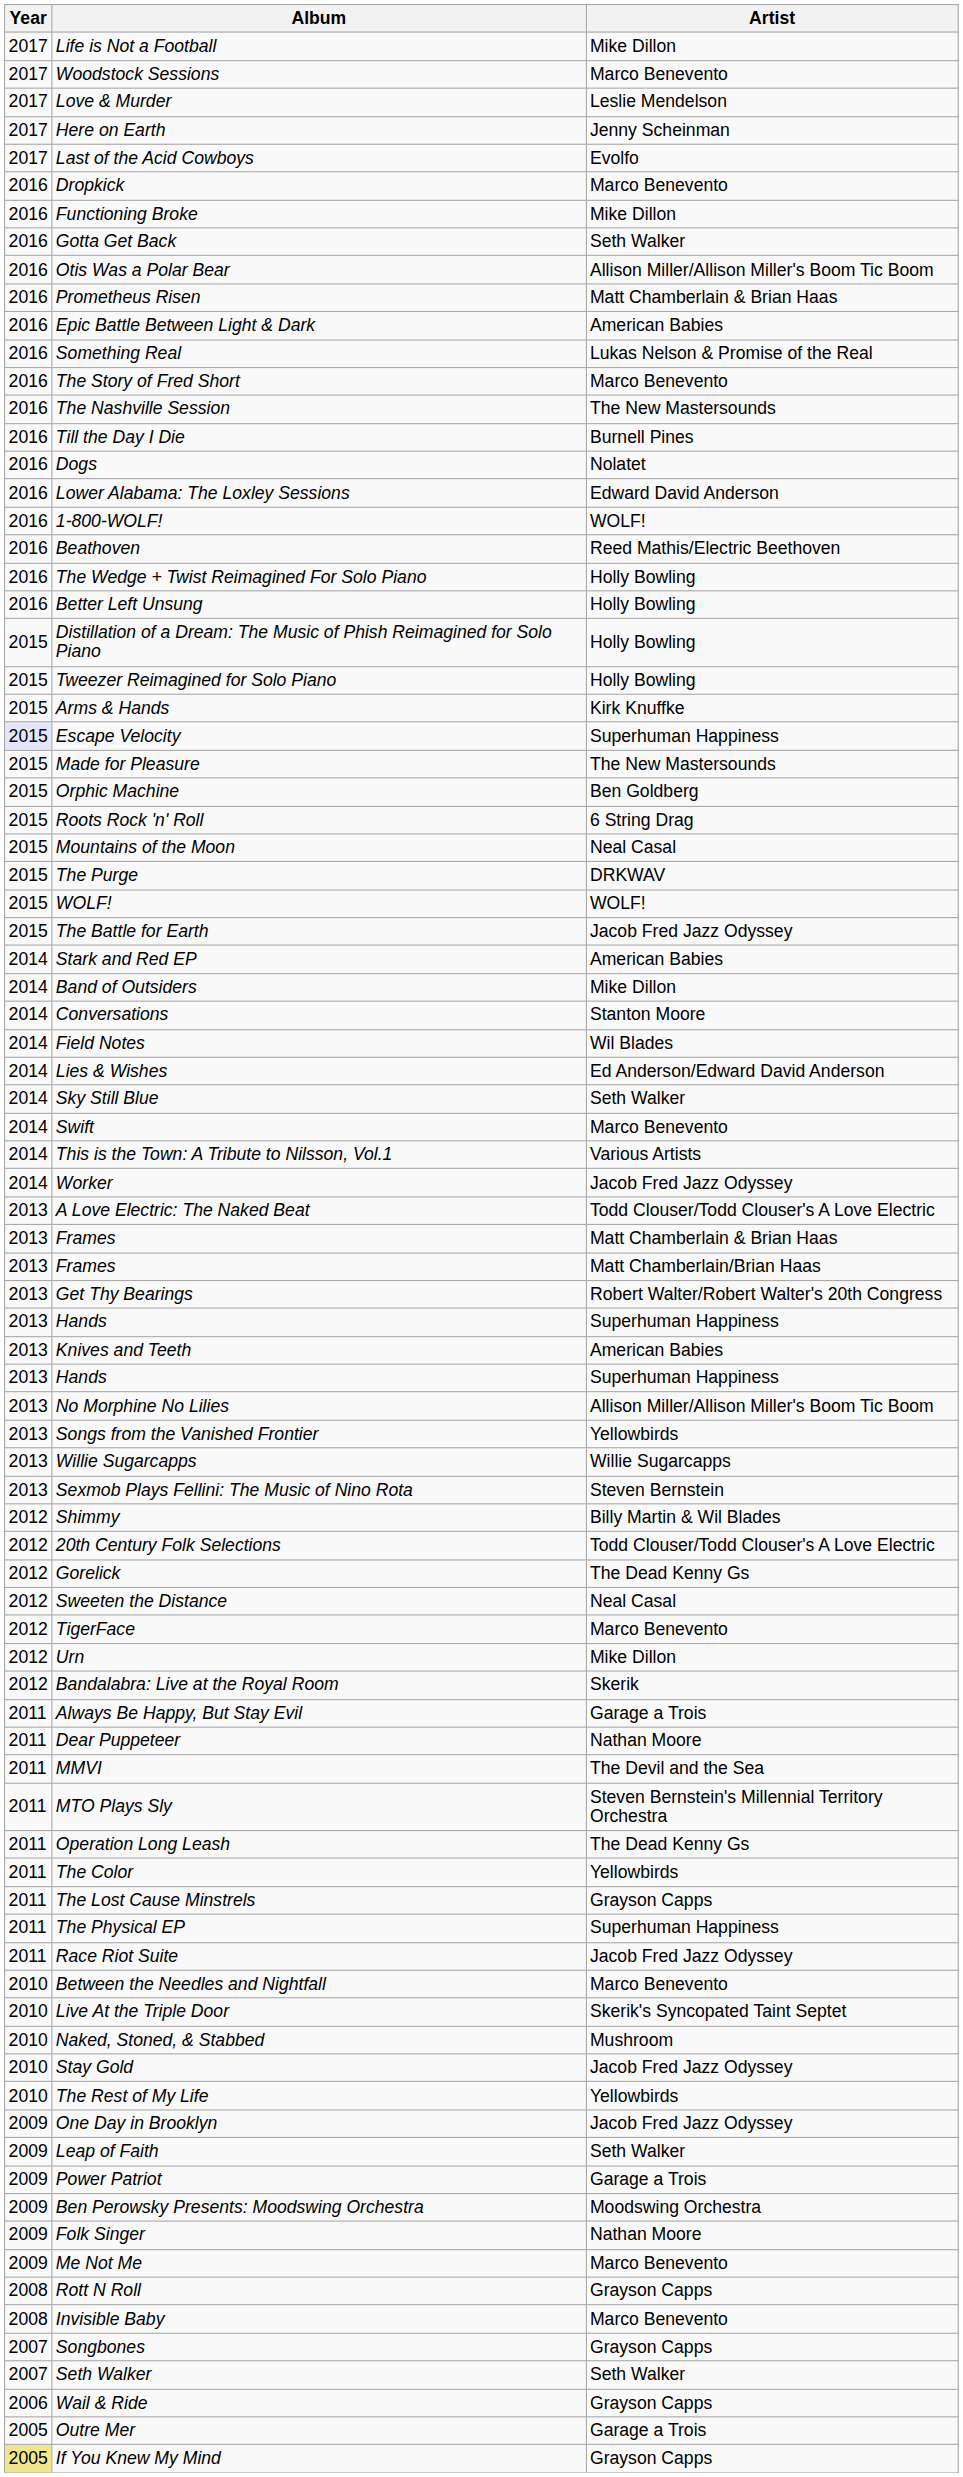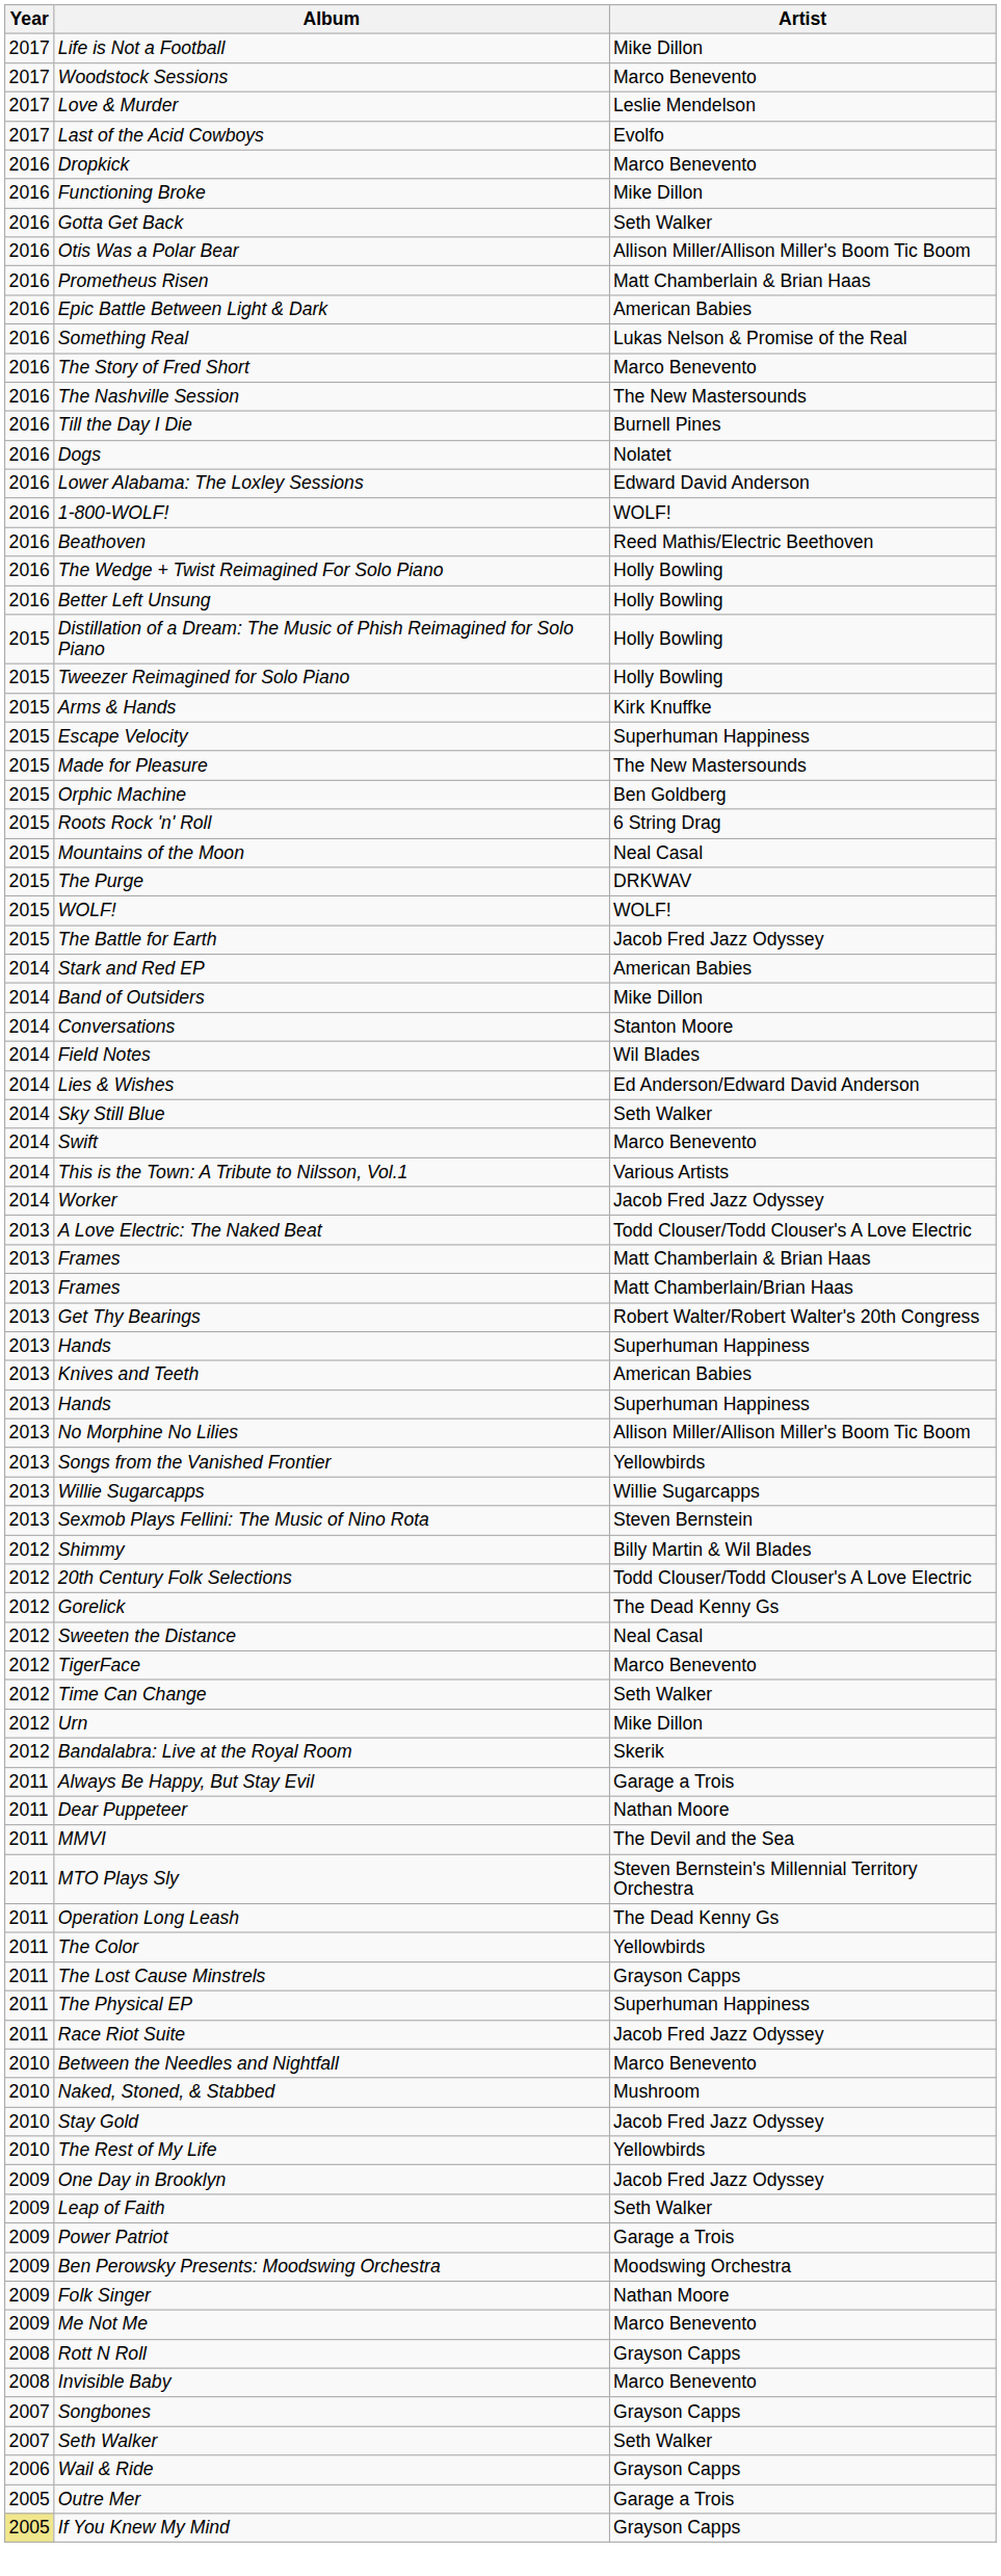- row: 2017 | Here on Earth | Jenny Scheinman
Escape Velocity | Year: lavender background -> no background
+ row: 2012 | Time Can Change | Seth Walker
- row: 2010 | Live At the Triple Door | Skerik's Syncopated Taint Septet
